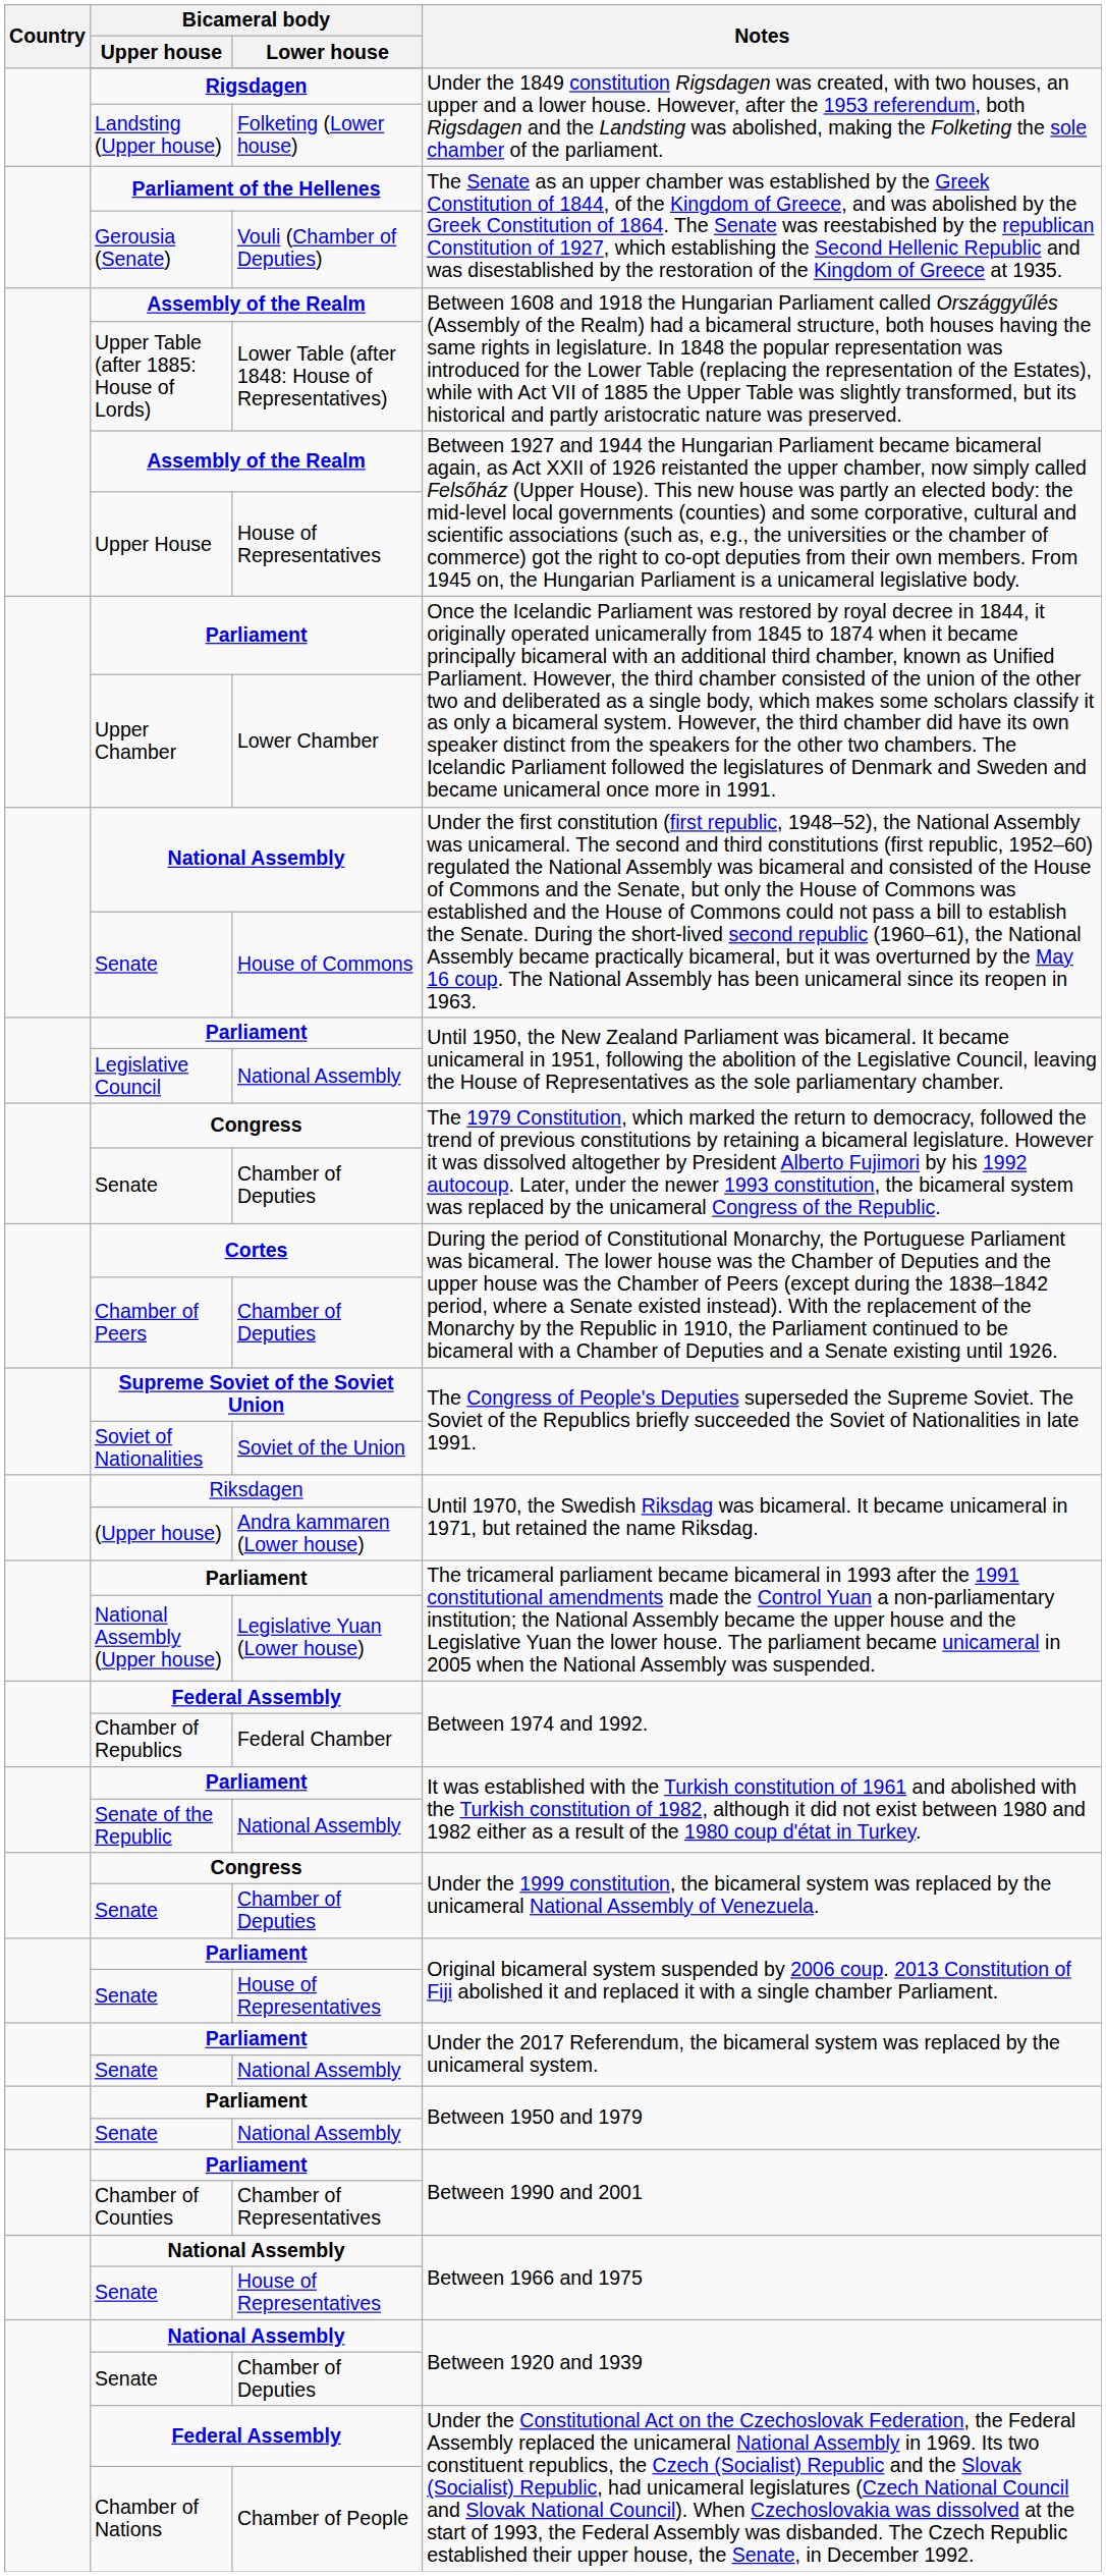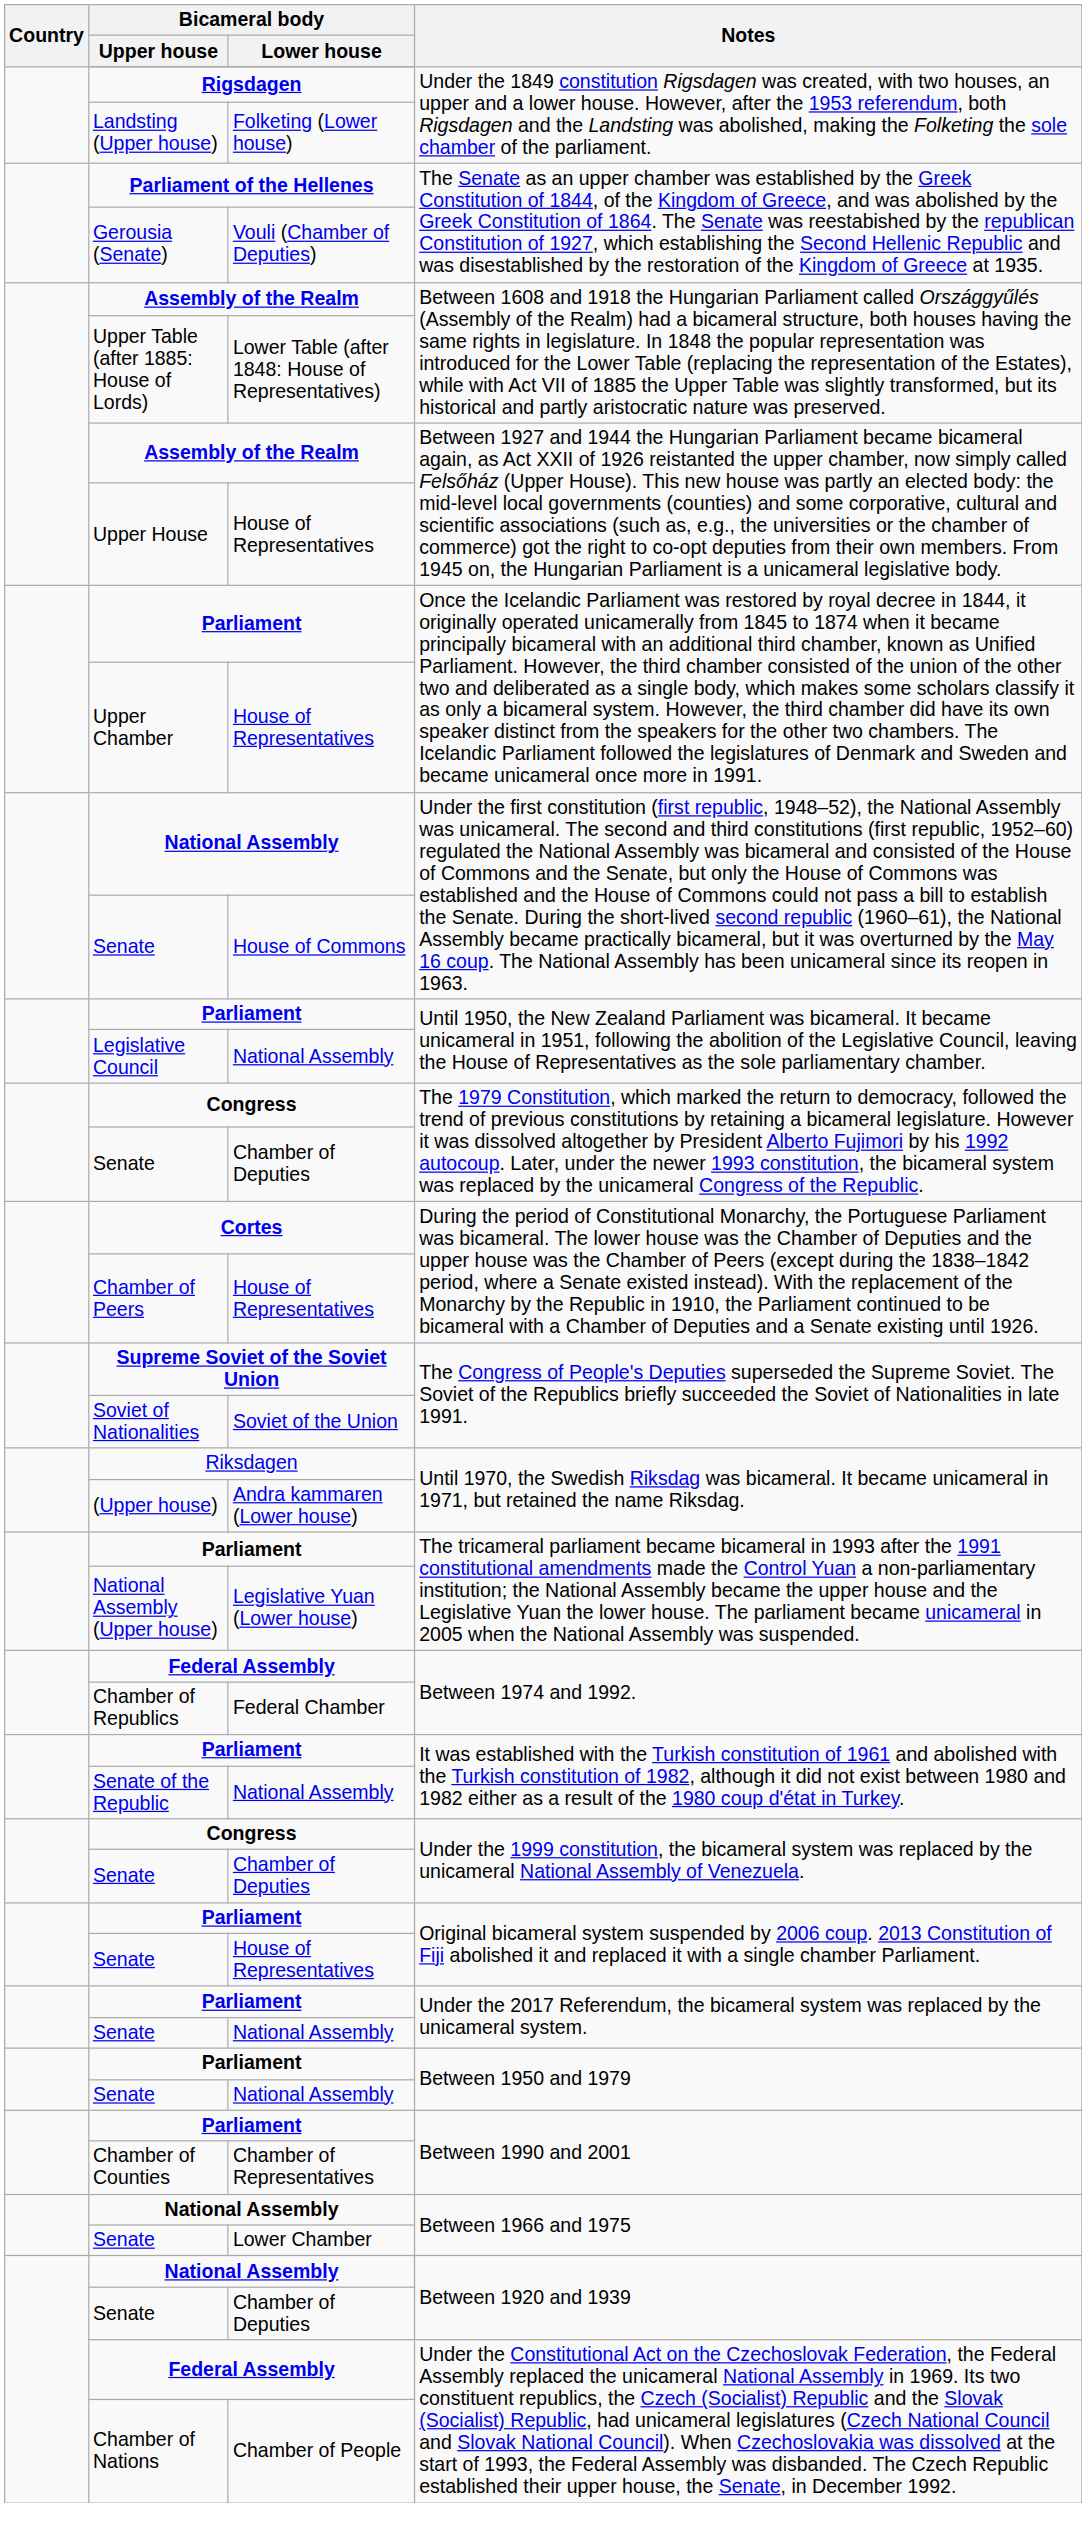Upper Chamber | Bicameral body / Lower house: Lower Chamber -> House of Representatives
Chamber of Peers | Bicameral body / Lower house: Chamber of Deputies -> House of Representatives
Senate / Between 1966 and 1975 | Bicameral body / Lower house: House of Representatives -> Lower Chamber
